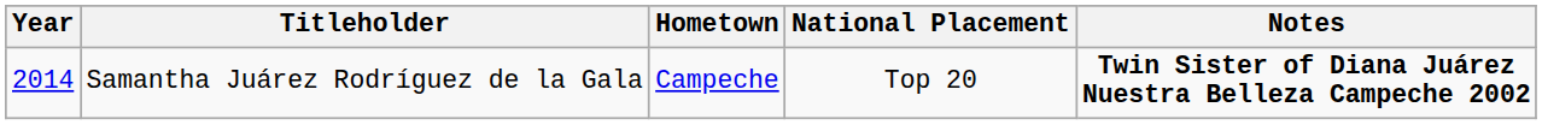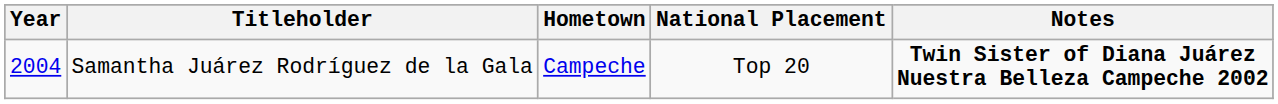Samantha Juárez Rodríguez de la Gala | Year: 2014 -> 2004
